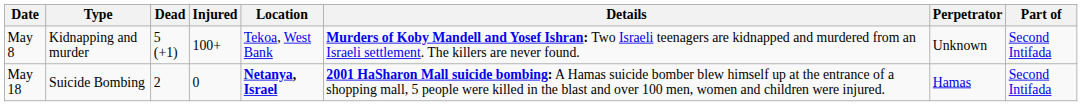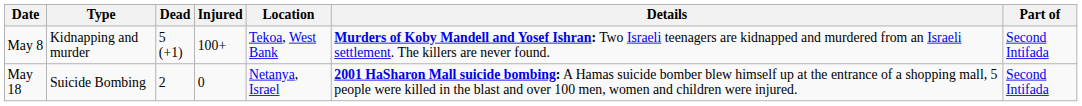- column: Perpetrator | Unknown | Hamas
May 18 | Location: bold -> normal
